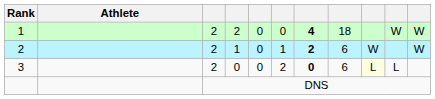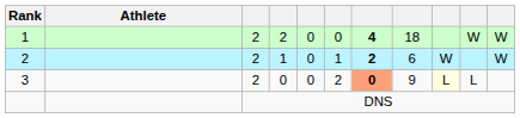3 | column 7: no background -> lightsalmon background
3 | column 8: 6 -> 9
